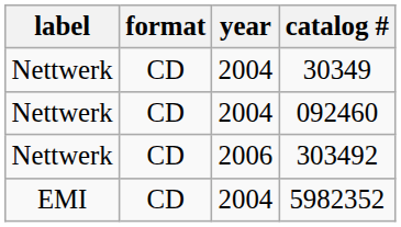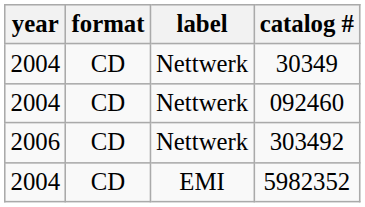columns swapped: year <-> label
